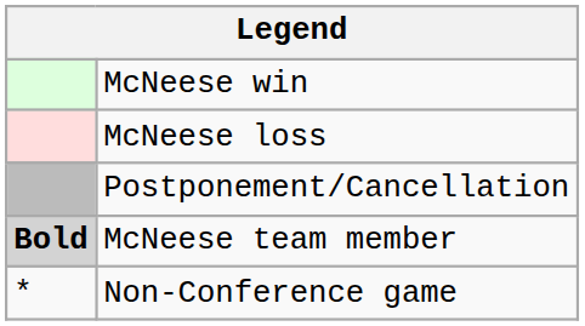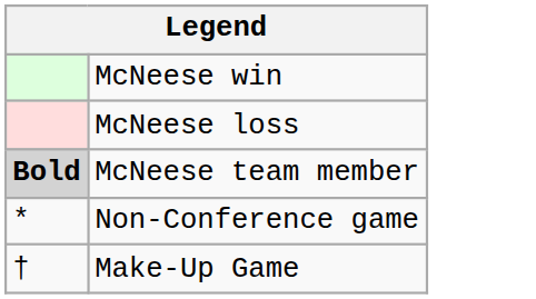- row: Postponement/Cancellation
+ row: † | Make-Up Game
